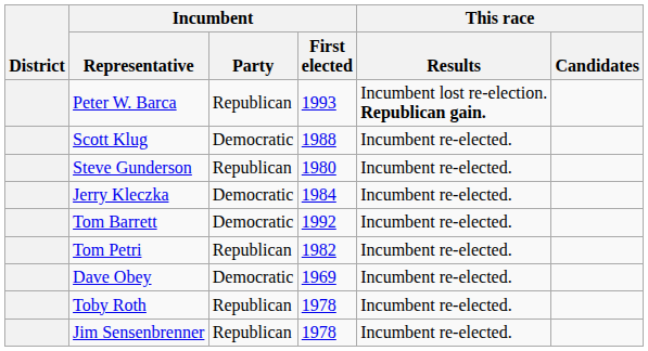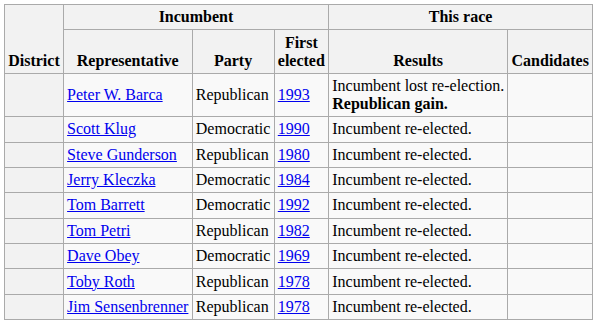Scott Klug | Incumbent / First elected: 1988 -> 1990
